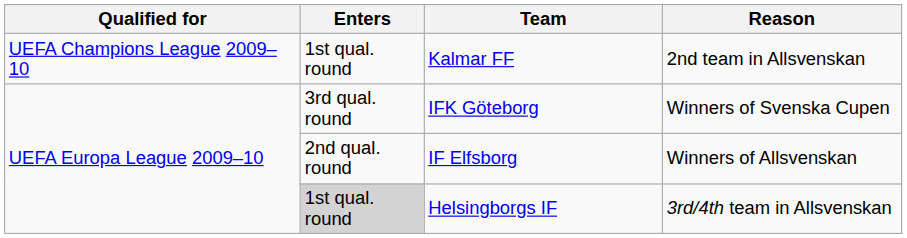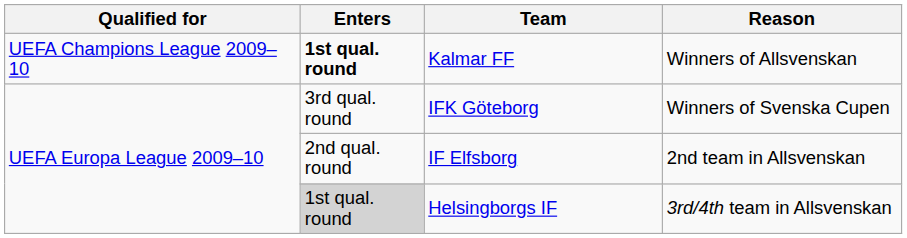Kalmar FF | Enters: normal -> bold
Kalmar FF | Reason: 2nd team in Allsvenskan -> Winners of Allsvenskan
IF Elfsborg | Reason: Winners of Allsvenskan -> 2nd team in Allsvenskan
